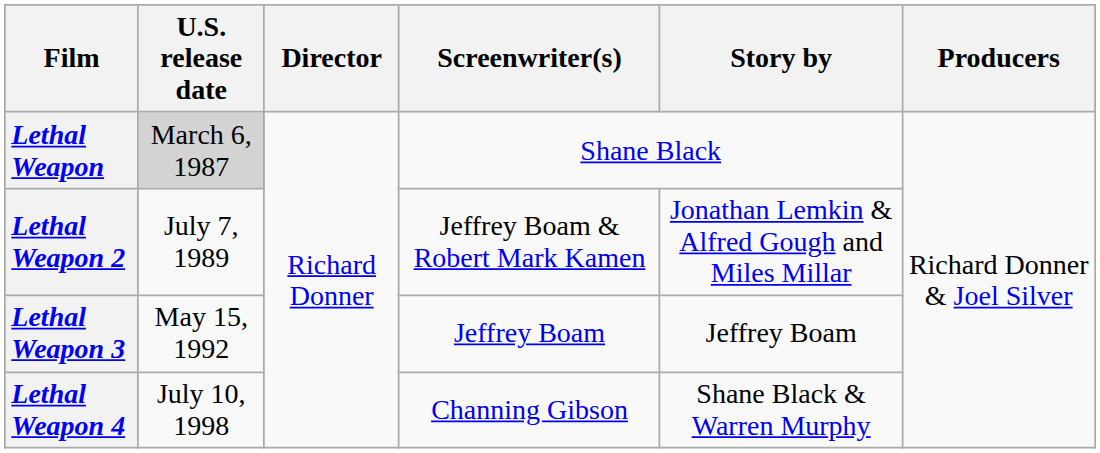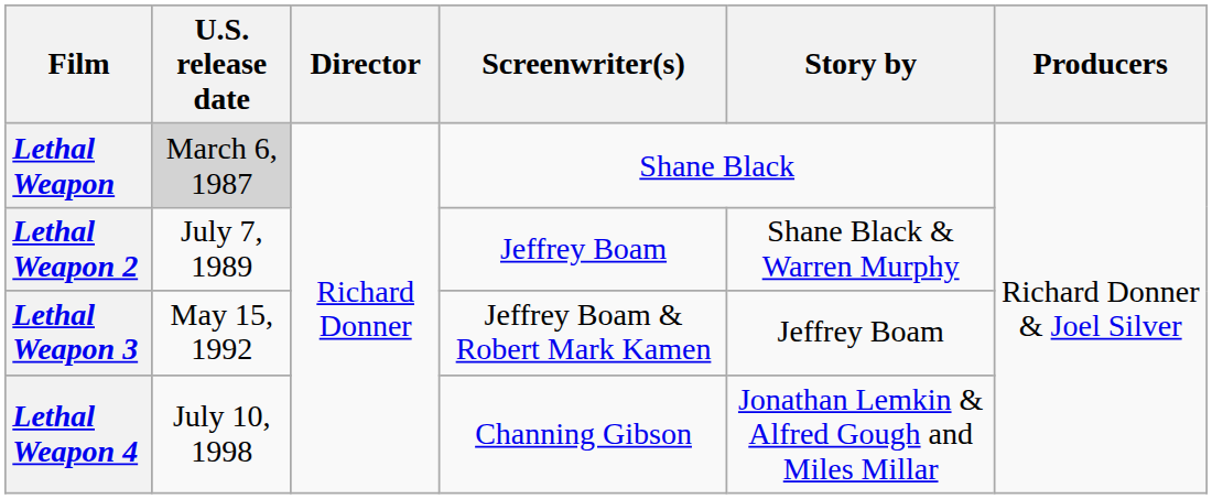Lethal Weapon 2 | Screenwriter(s): Jeffrey Boam & Robert Mark Kamen -> Jeffrey Boam
Lethal Weapon 2 | Story by: Jonathan Lemkin & Alfred Gough and Miles Millar -> Shane Black & Warren Murphy
Lethal Weapon 3 | Screenwriter(s): Jeffrey Boam -> Jeffrey Boam & Robert Mark Kamen
Lethal Weapon 4 | Story by: Shane Black & Warren Murphy -> Jonathan Lemkin & Alfred Gough and Miles Millar
